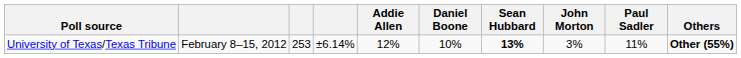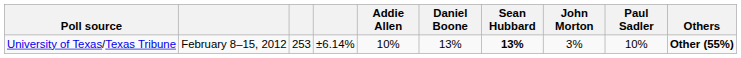University of Texas/Texas Tribune | Addie Allen: 12% -> 10%
University of Texas/Texas Tribune | Daniel Boone: 10% -> 13%
University of Texas/Texas Tribune | Paul Sadler: 11% -> 10%
